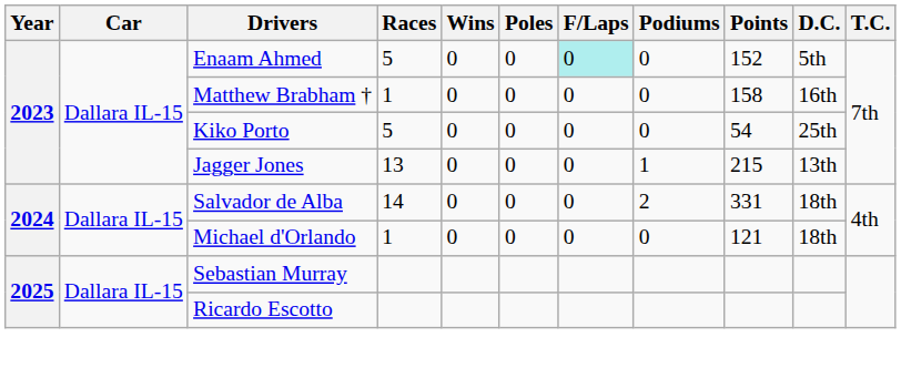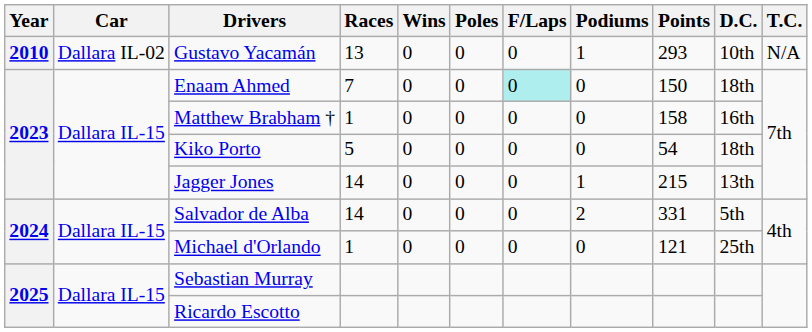+ row: 2010 | Dallara IL-02 | Gustavo Yacamán | 13 | 0 | 0 | 0 | 1 | 293 | 10th | N/A
Enaam Ahmed | Races: 5 -> 7
Enaam Ahmed | Points: 152 -> 150
Enaam Ahmed | D.C.: 5th -> 18th
Kiko Porto | D.C.: 25th -> 18th
Jagger Jones | Races: 13 -> 14
Salvador de Alba | D.C.: 18th -> 5th
Michael d'Orlando | D.C.: 18th -> 25th
